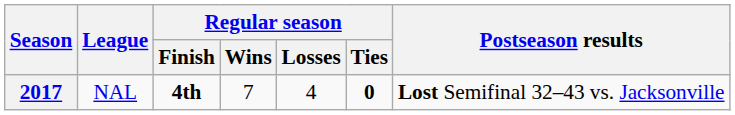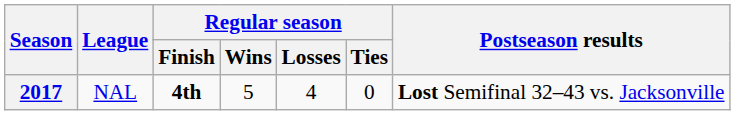2017 | Regular season / Wins: 7 -> 5
2017 | Regular season / Ties: bold -> normal
